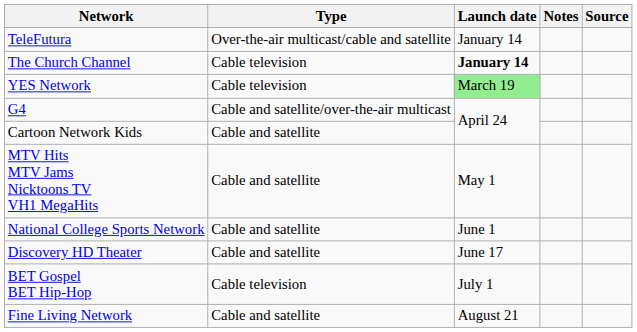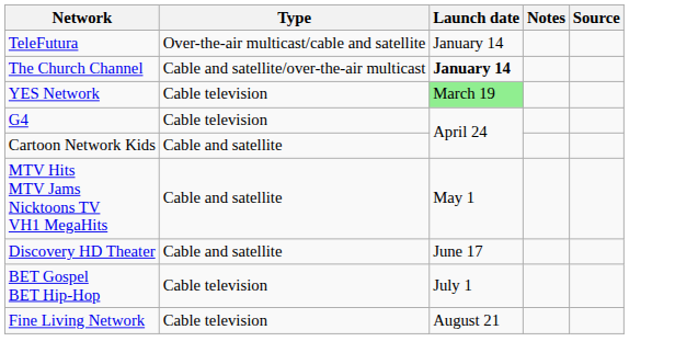The Church Channel | Type: Cable television -> Cable and satellite/over-the-air multicast
G4 | Type: Cable and satellite/over-the-air multicast -> Cable television
- row: National College Sports Network | Cable and satellite | June 1
Fine Living Network | Type: Cable and satellite -> Cable television
